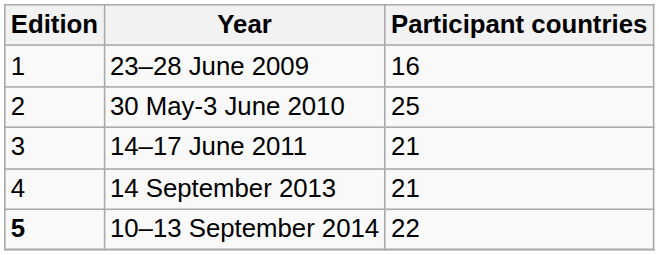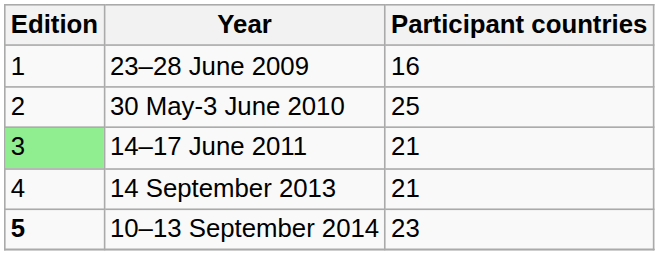14–17 June 2011 | Edition: no background -> lightgreen background
10–13 September 2014 | Participant countries: 22 -> 23
